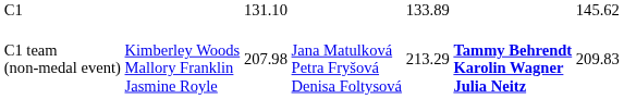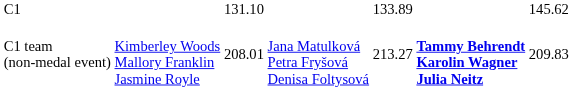C1 team (non-medal event) | column 3: 207.98 -> 208.01
C1 team (non-medal event) | column 5: 213.29 -> 213.27
